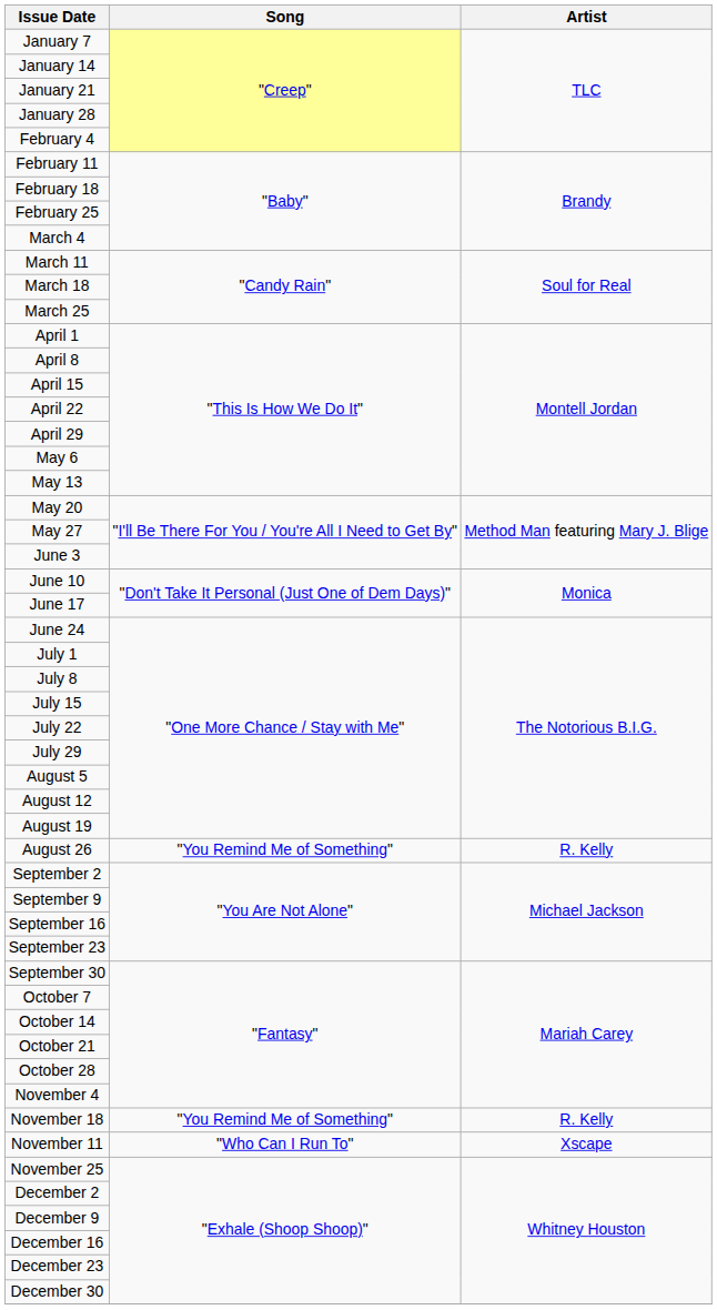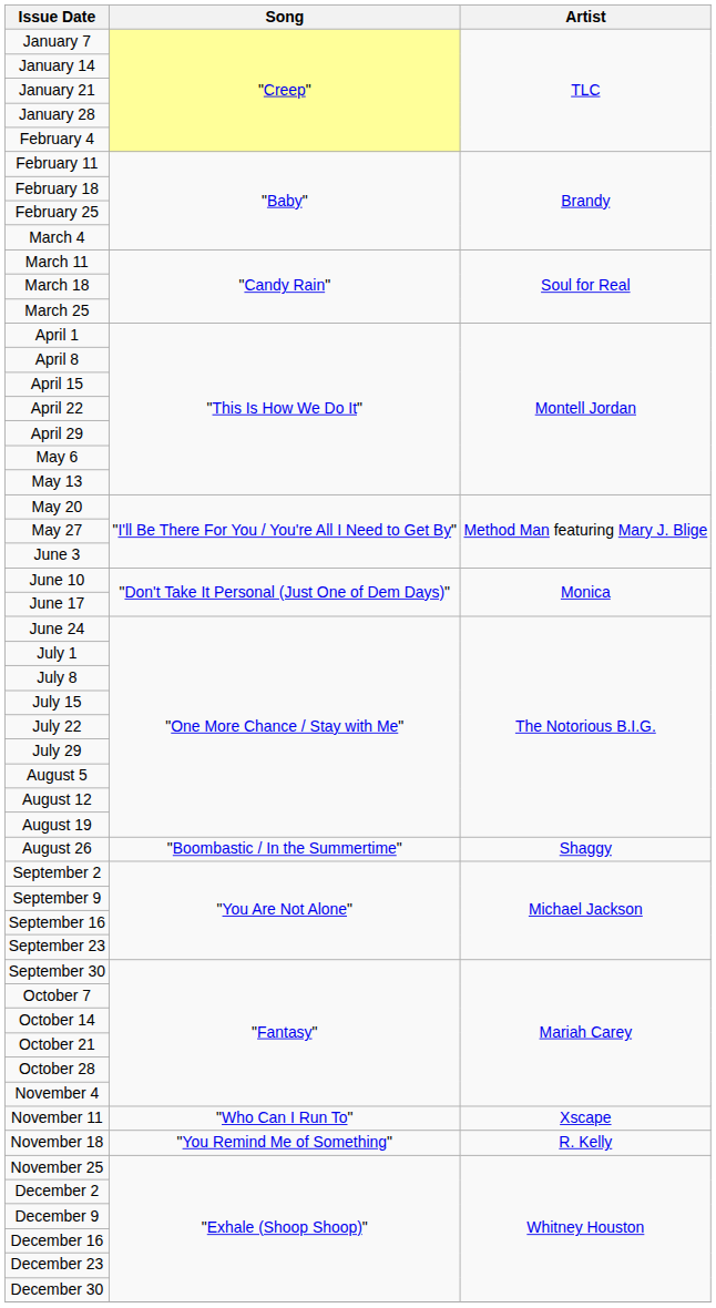August 26 | Song: "You Remind Me of Something" -> "Boombastic / In the Summertime"
August 26 | Artist: R. Kelly -> Shaggy
rows swapped: November 11 <-> November 18
